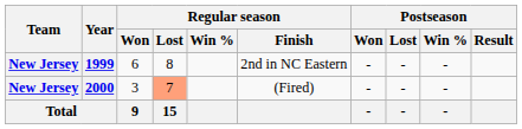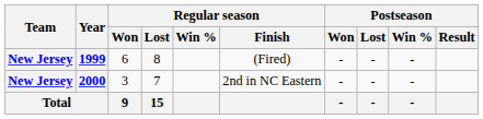1999 | Regular season / Finish: 2nd in NC Eastern -> (Fired)
2000 | Regular season / Lost: lightsalmon background -> no background
2000 | Regular season / Finish: (Fired) -> 2nd in NC Eastern
